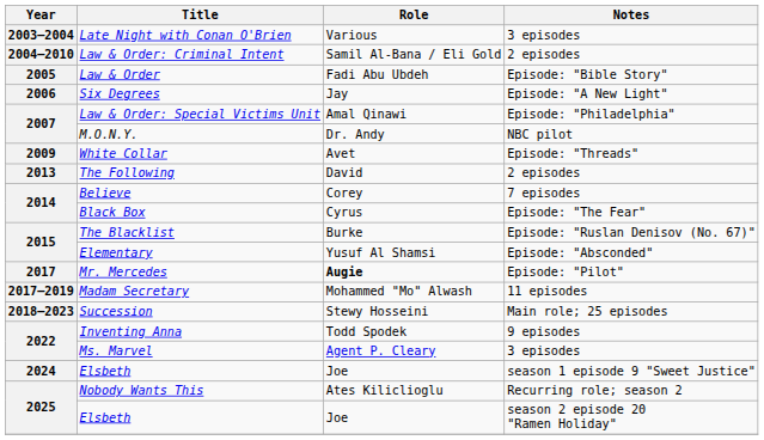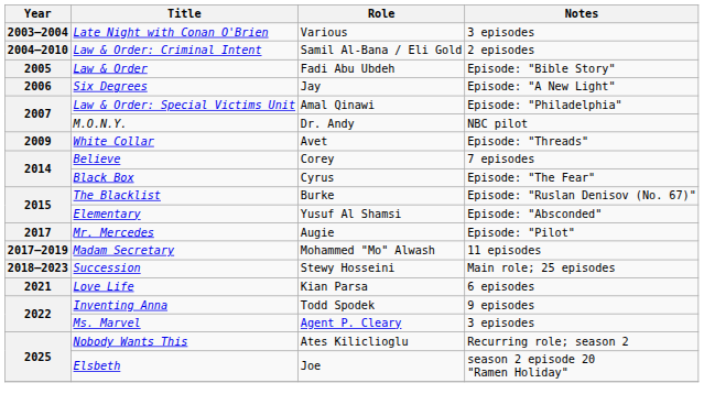- row: 2013 | The Following | David | 2 episodes
Mr. Mercedes | Role: bold -> normal
+ row: 2021 | Love Life | Kian Parsa | 6 episodes
- row: 2024 | Elsbeth | Joe | season 1 episode 9 "Sweet Justice"
